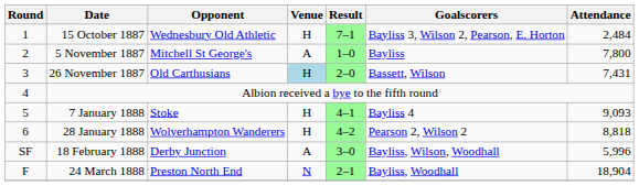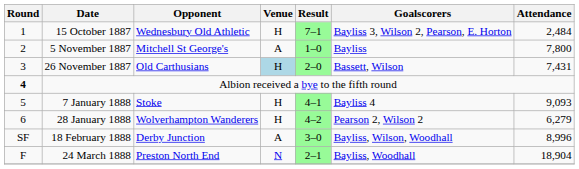Albion received a bye to the fifth round | Round: normal -> bold
28 January 1888 | Attendance: 8,818 -> 6,279
18 February 1888 | Attendance: 5,996 -> 8,996
